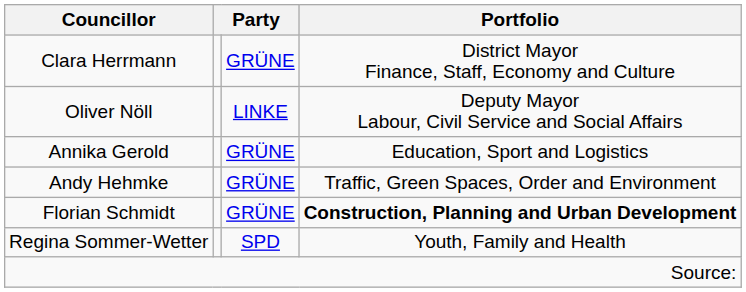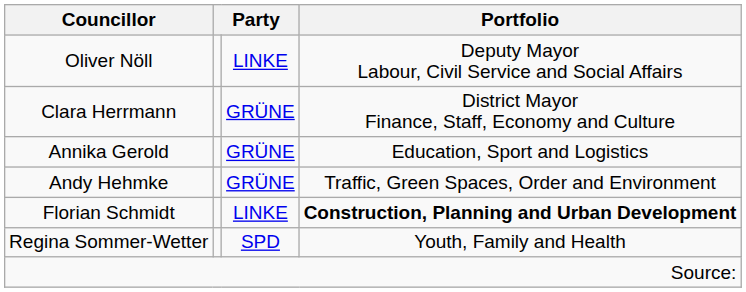rows swapped: Clara Herrmann <-> Oliver Nöll
Florian Schmidt | column 3: GRÜNE -> LINKE
